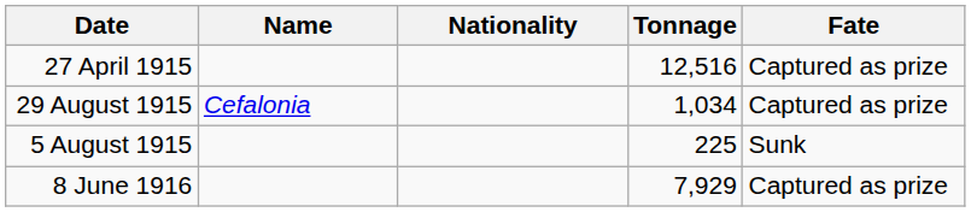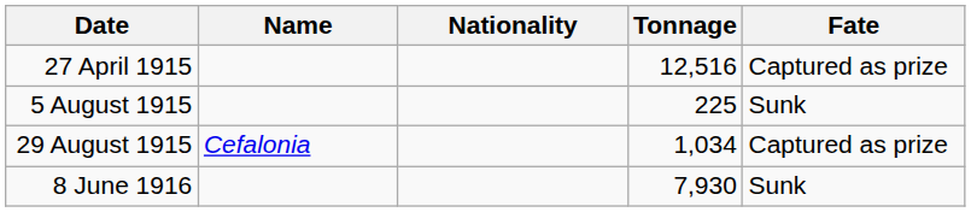rows swapped: 5 August 1915 <-> 29 August 1915
8 June 1916 | Tonnage: 7,929 -> 7,930
8 June 1916 | Fate: Captured as prize -> Sunk
